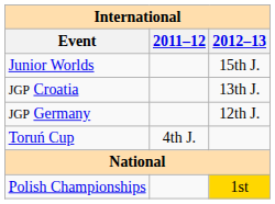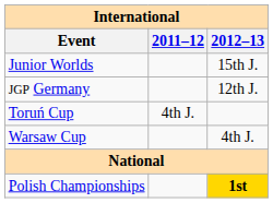- row: JGP Croatia | 13th J.
+ row: Warsaw Cup | 4th J.
Polish Championships | 2012–13: normal -> bold
